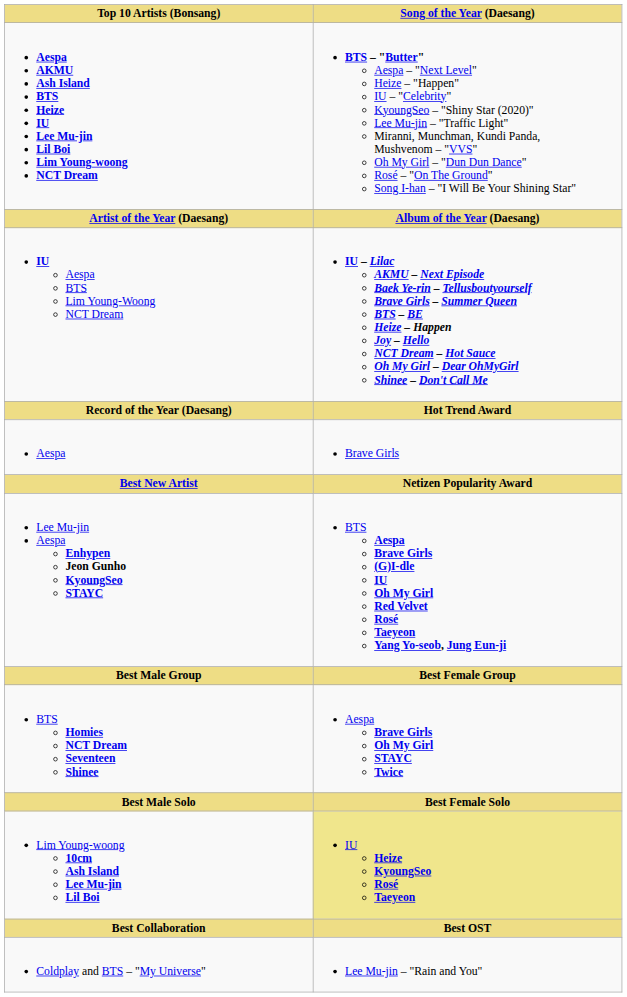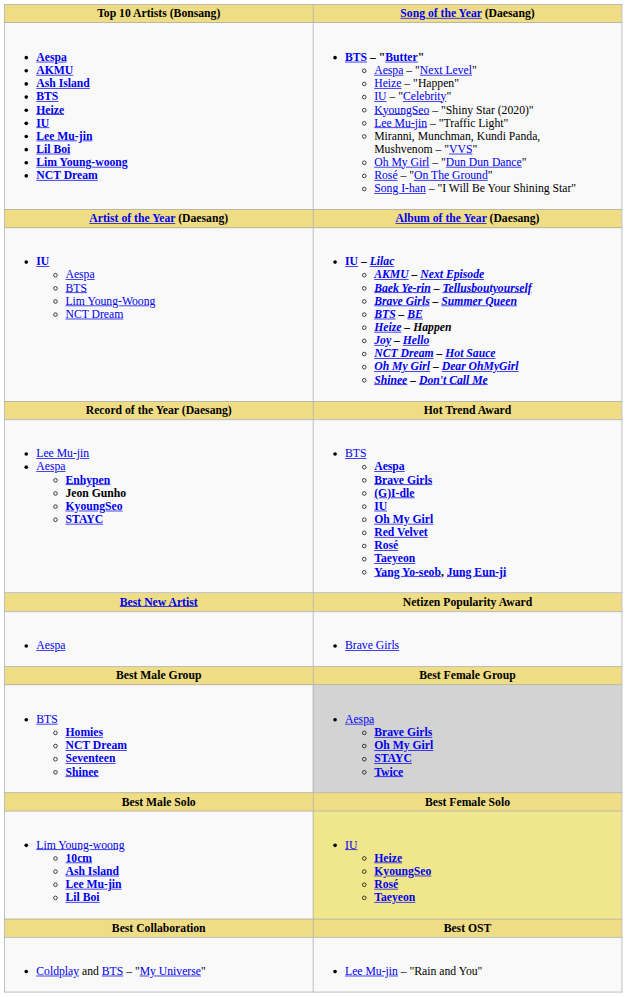rows swapped: Aespa <-> Lee Mu-jin Aespa Enhypen Jeon Gunho KyoungSeo STAYC
BTS Homies NCT Dream Seventeen Shinee | Song of the Year (Daesang): no background -> lightgrey background
